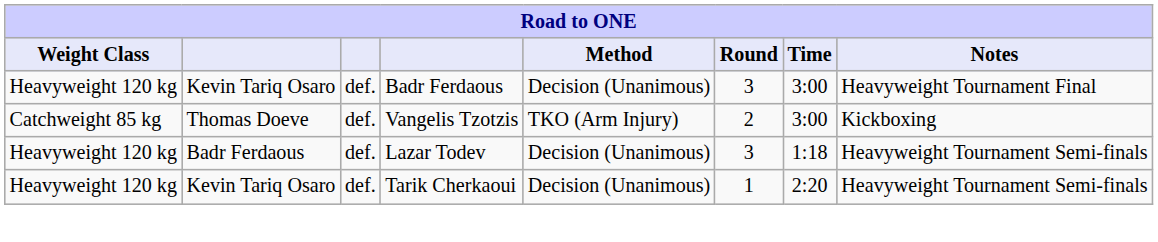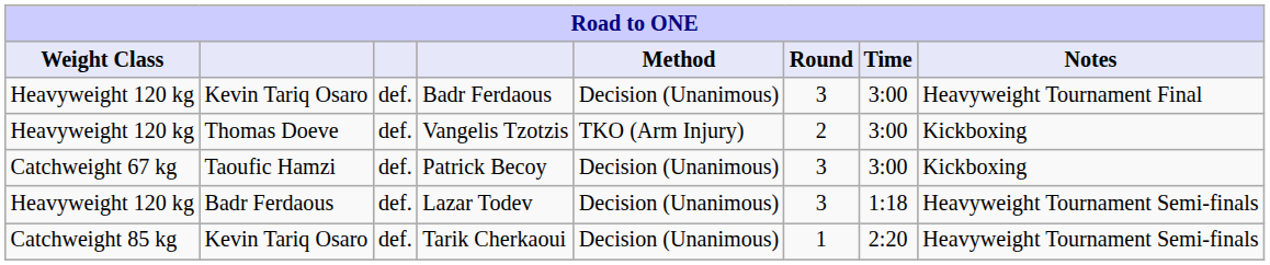Vangelis Tzotzis | Weight Class: Catchweight 85 kg -> Heavyweight 120 kg
+ row: Catchweight 67 kg | Taoufic Hamzi | def. | Patrick Becoy | Decision (Unanimous) | 3 | 3:00 | Kickboxing
Tarik Cherkaoui | Weight Class: Heavyweight 120 kg -> Catchweight 85 kg
